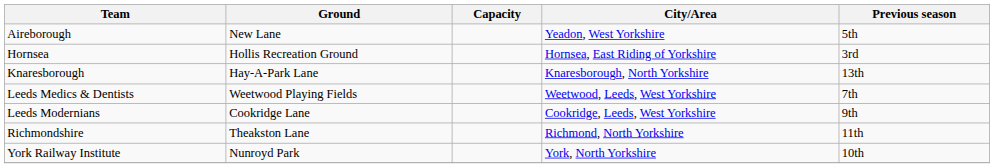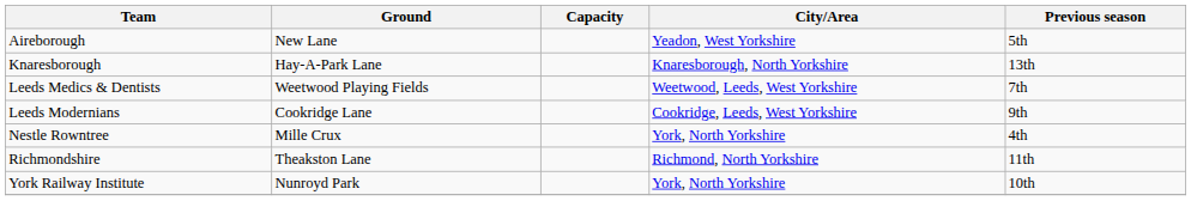- row: Hornsea | Hollis Recreation Ground | Hornsea, East Riding of Yorkshire | 3rd
+ row: Nestle Rowntree | Mille Crux | York, North Yorkshire | 4th
